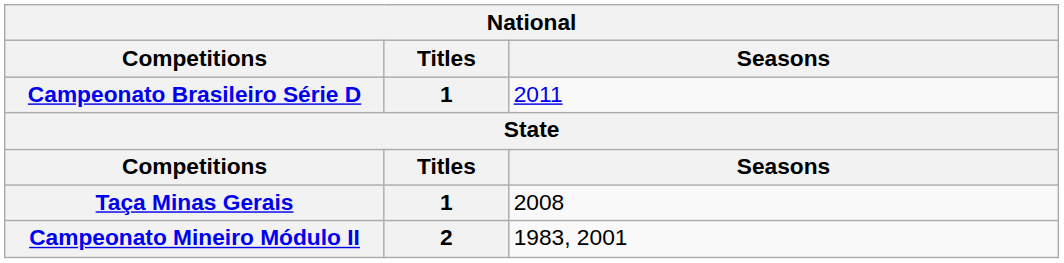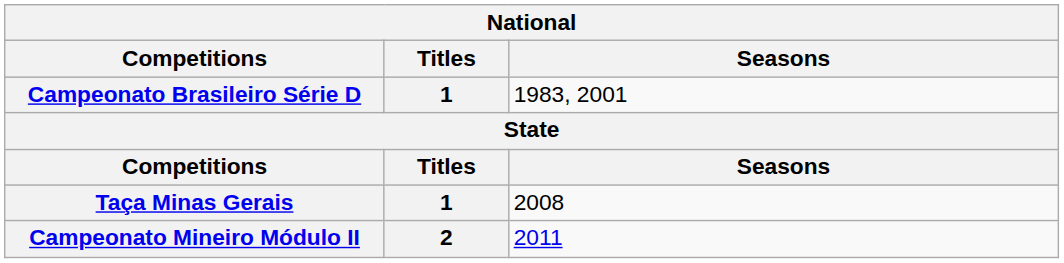Campeonato Brasileiro Série D | Seasons: 2011 -> 1983, 2001
Campeonato Mineiro Módulo II | Seasons: 1983, 2001 -> 2011
